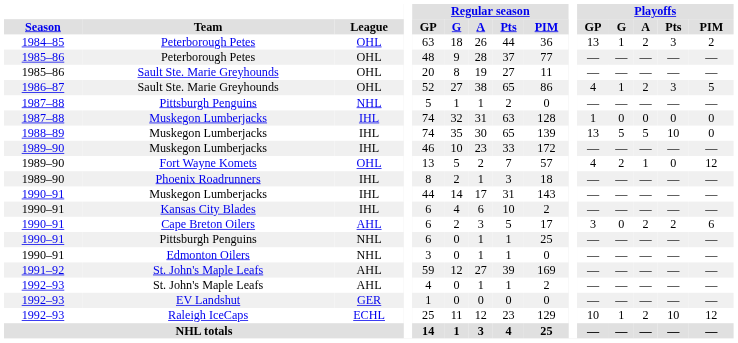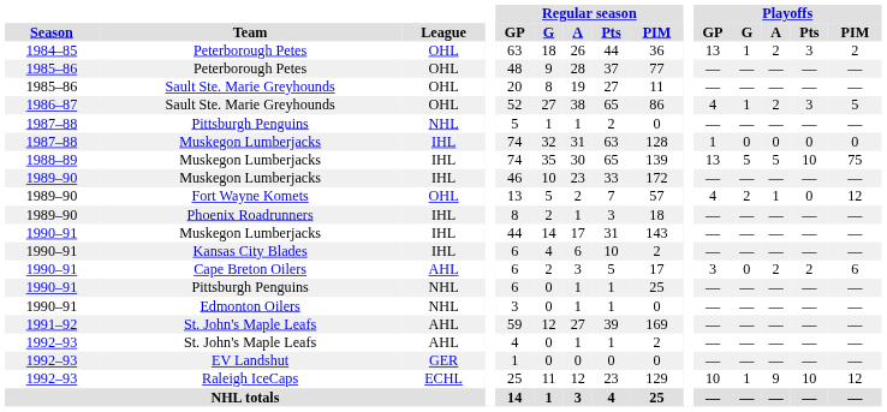1988–89 / Muskegon Lumberjacks | Playoffs / PIM: 0 -> 75
Raleigh IceCaps | Playoffs / A: 2 -> 9
